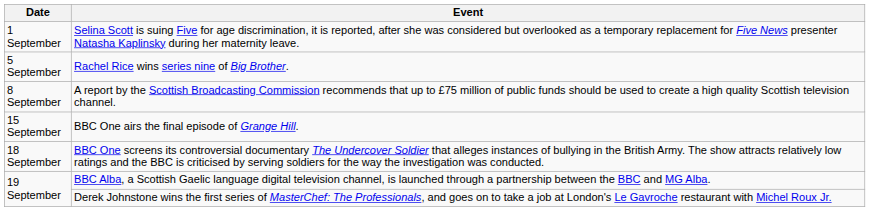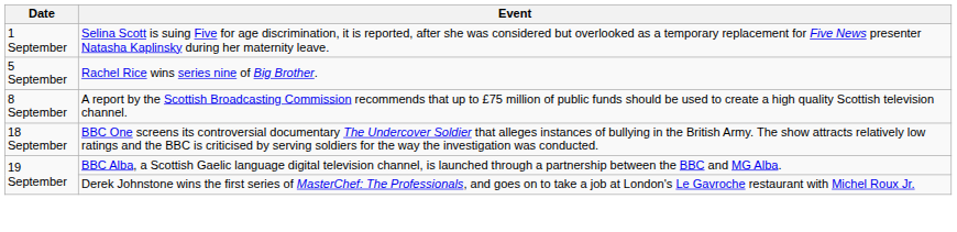- row: 15 September | BBC One airs the final episode of Grange Hill.
